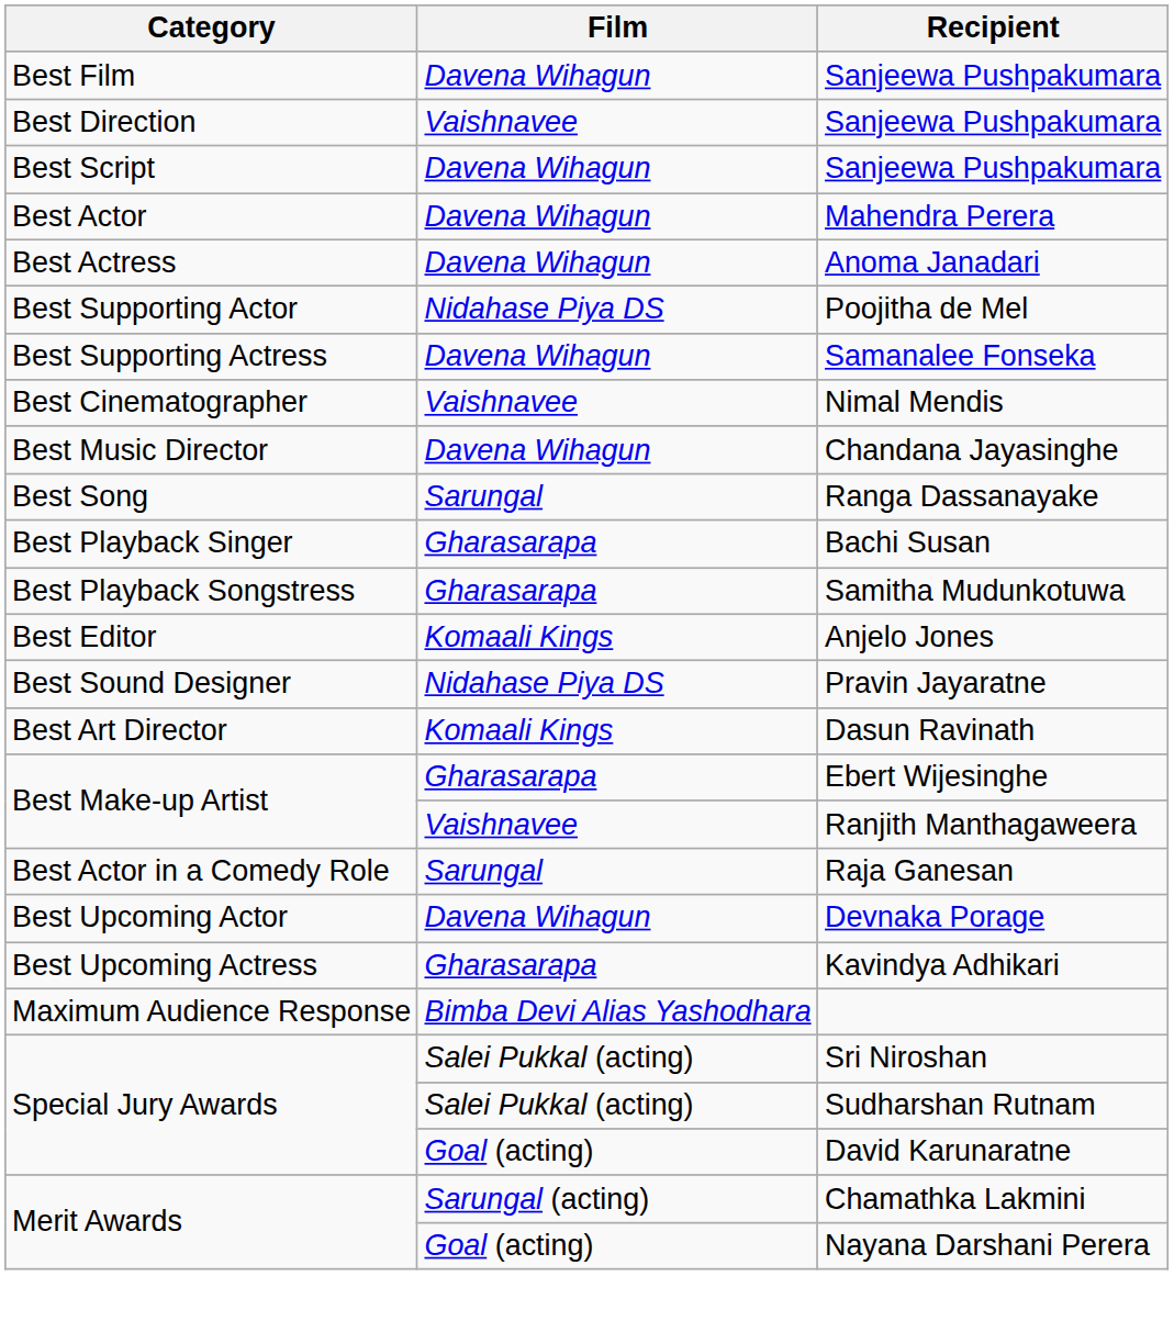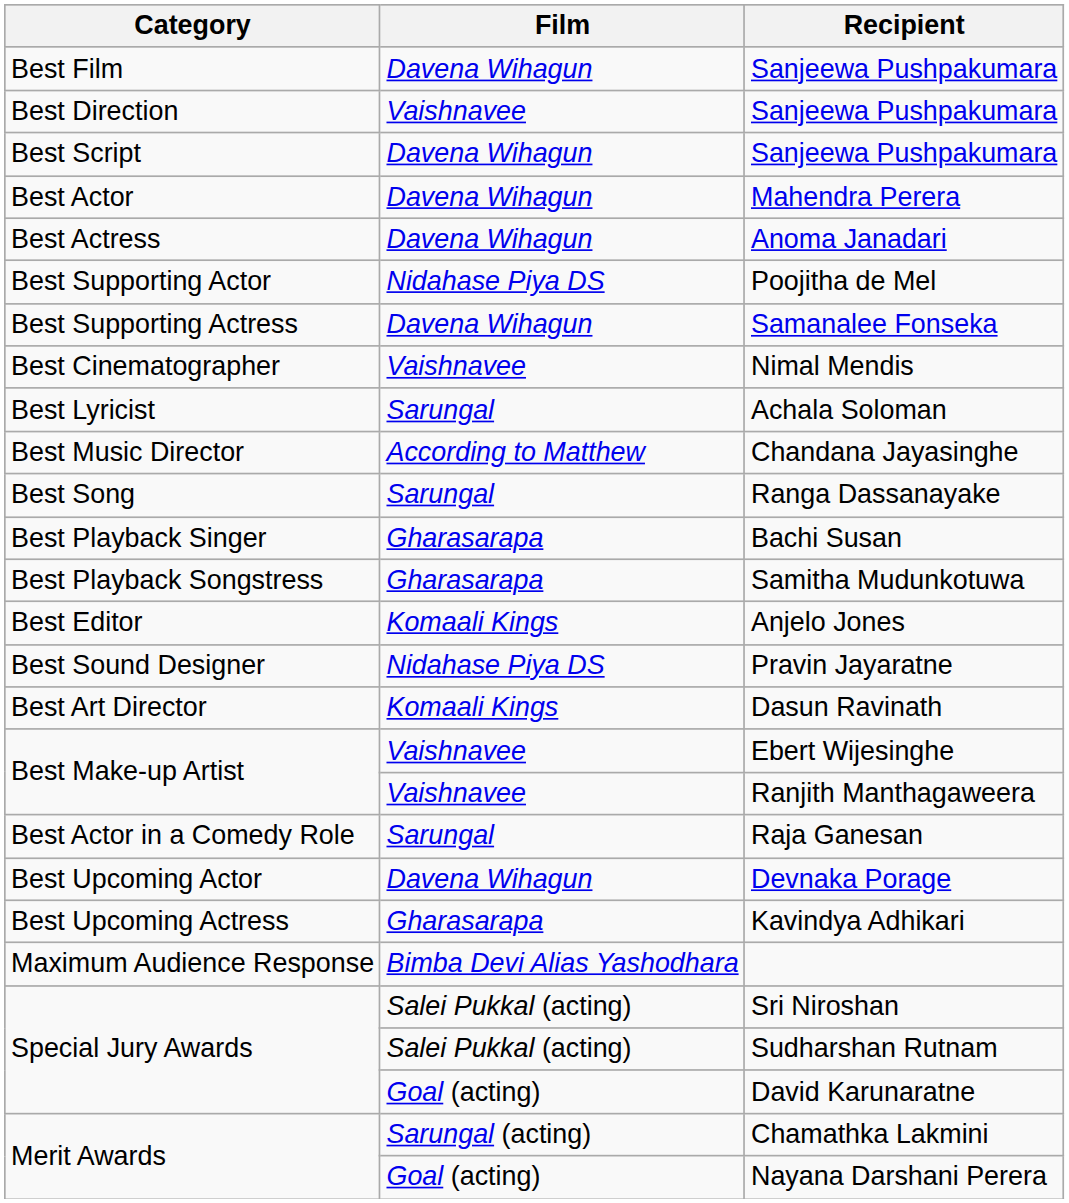+ row: Best Lyricist | Sarungal | Achala Soloman
Chandana Jayasinghe | Film: Davena Wihagun -> According to Matthew
Ebert Wijesinghe | Film: Gharasarapa -> Vaishnavee
